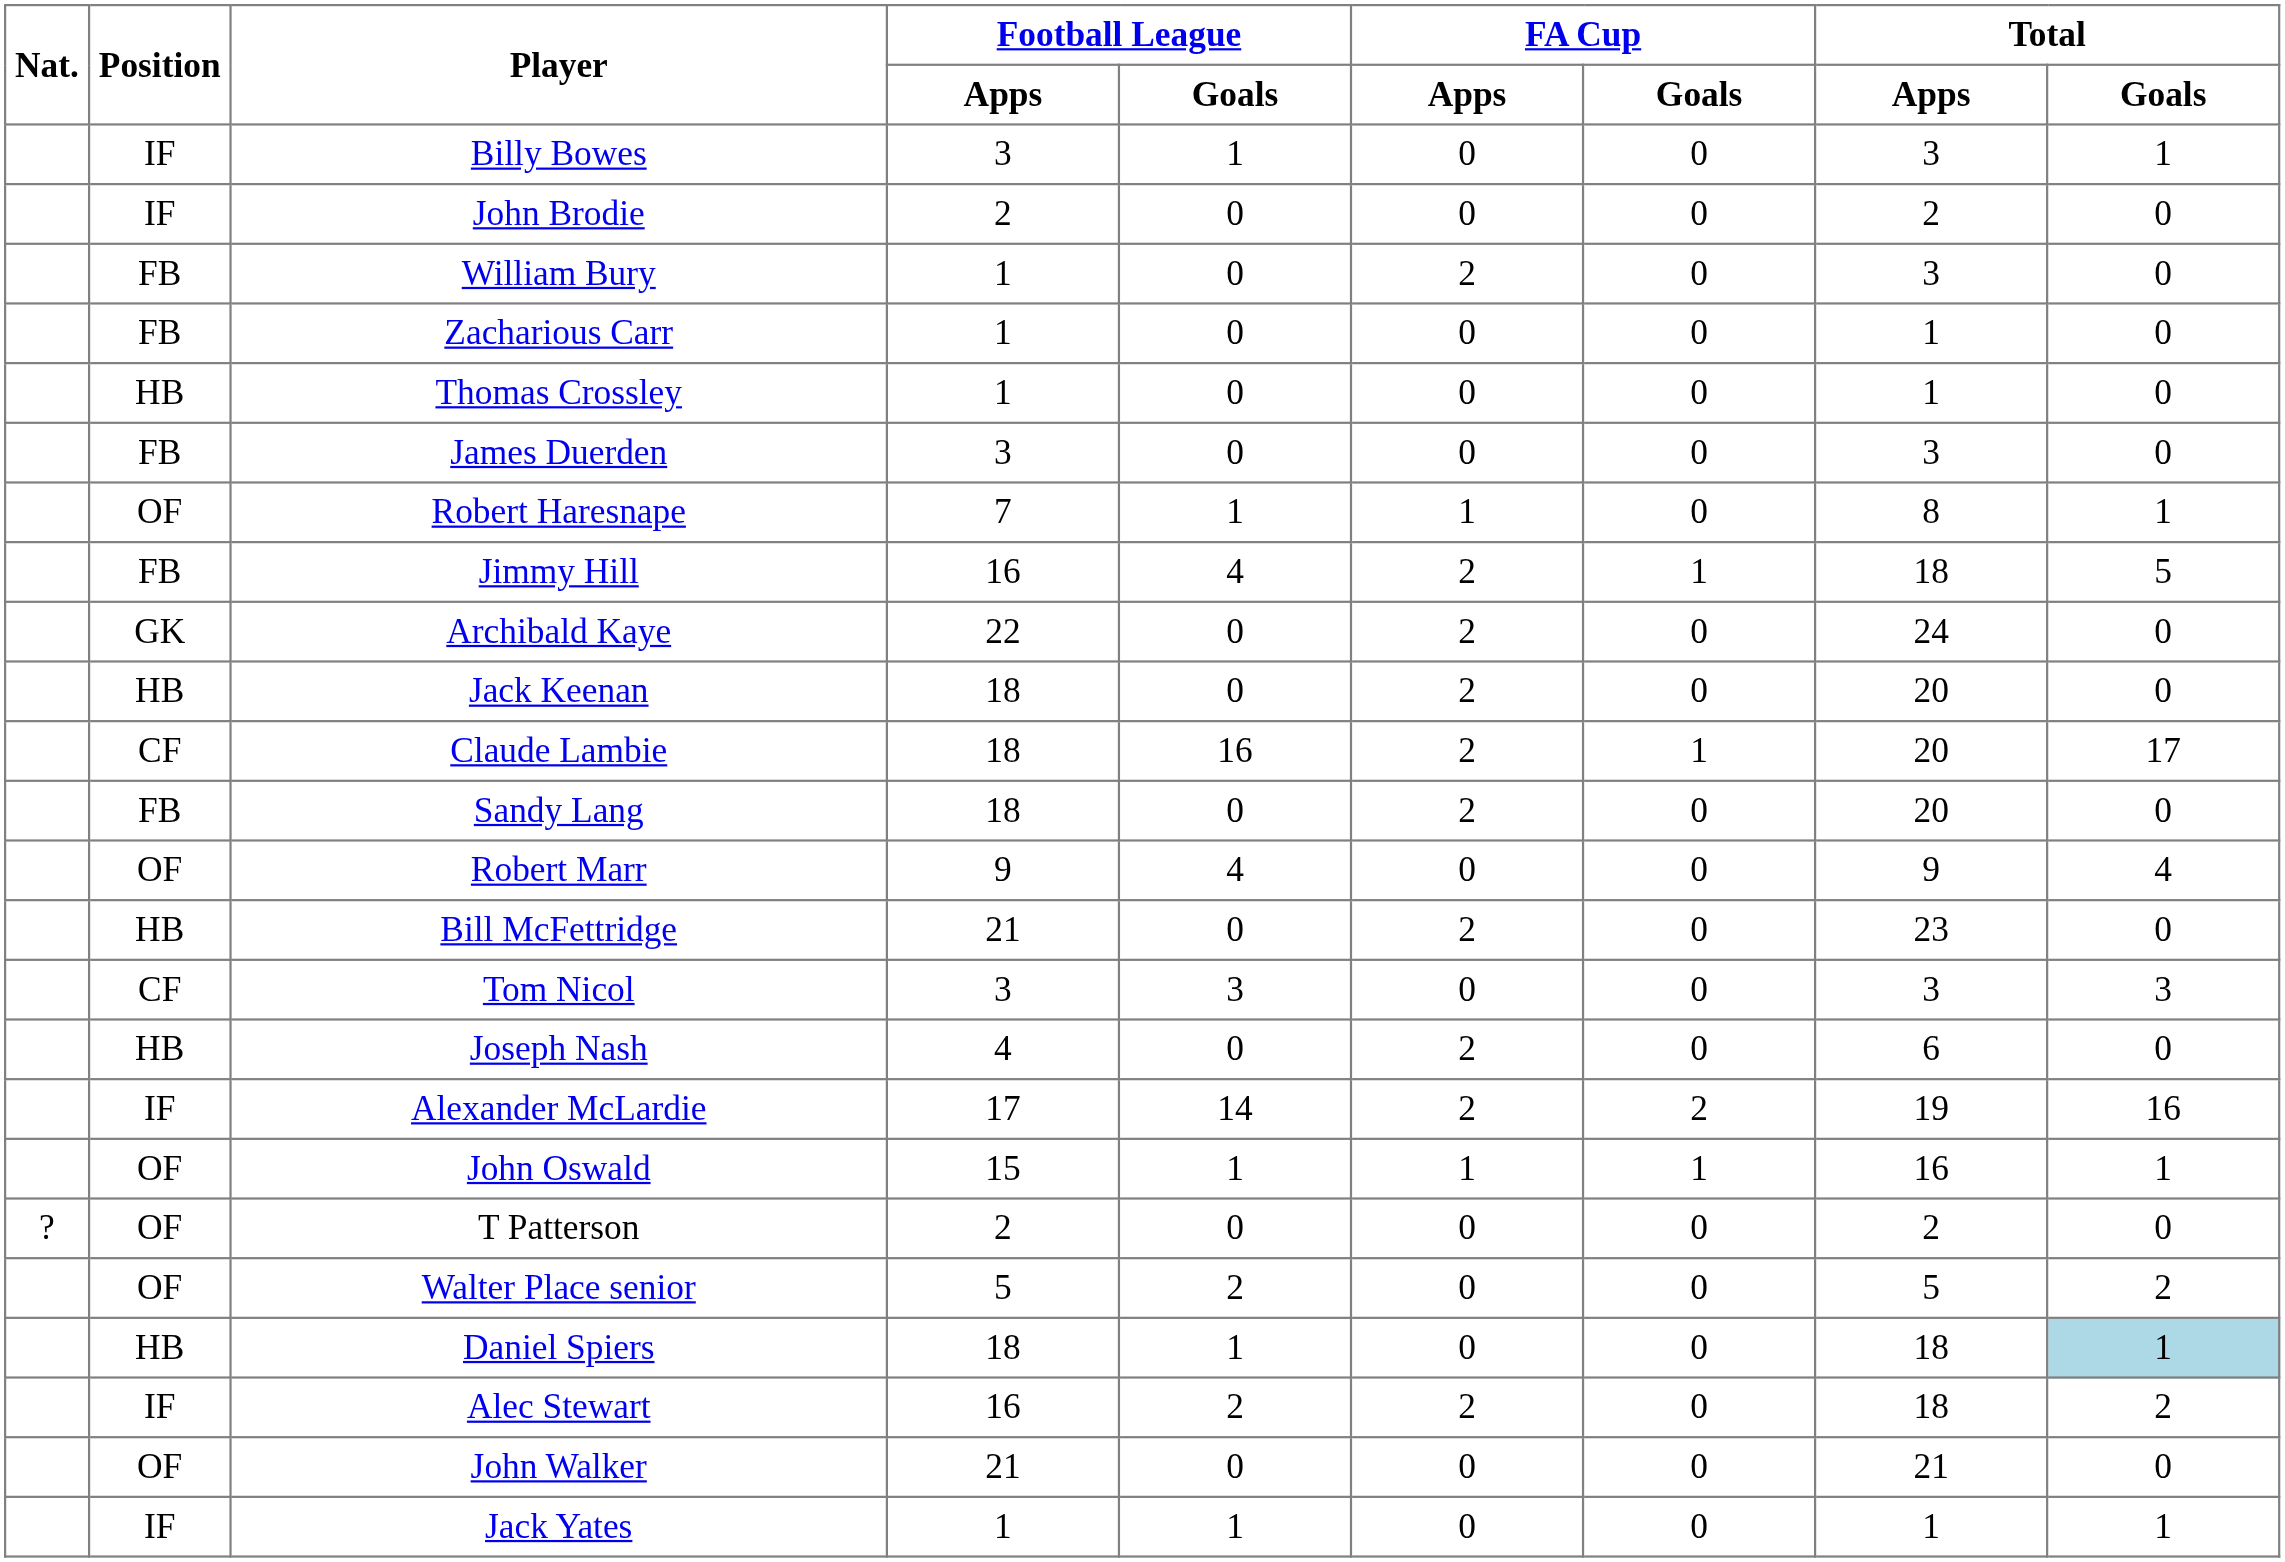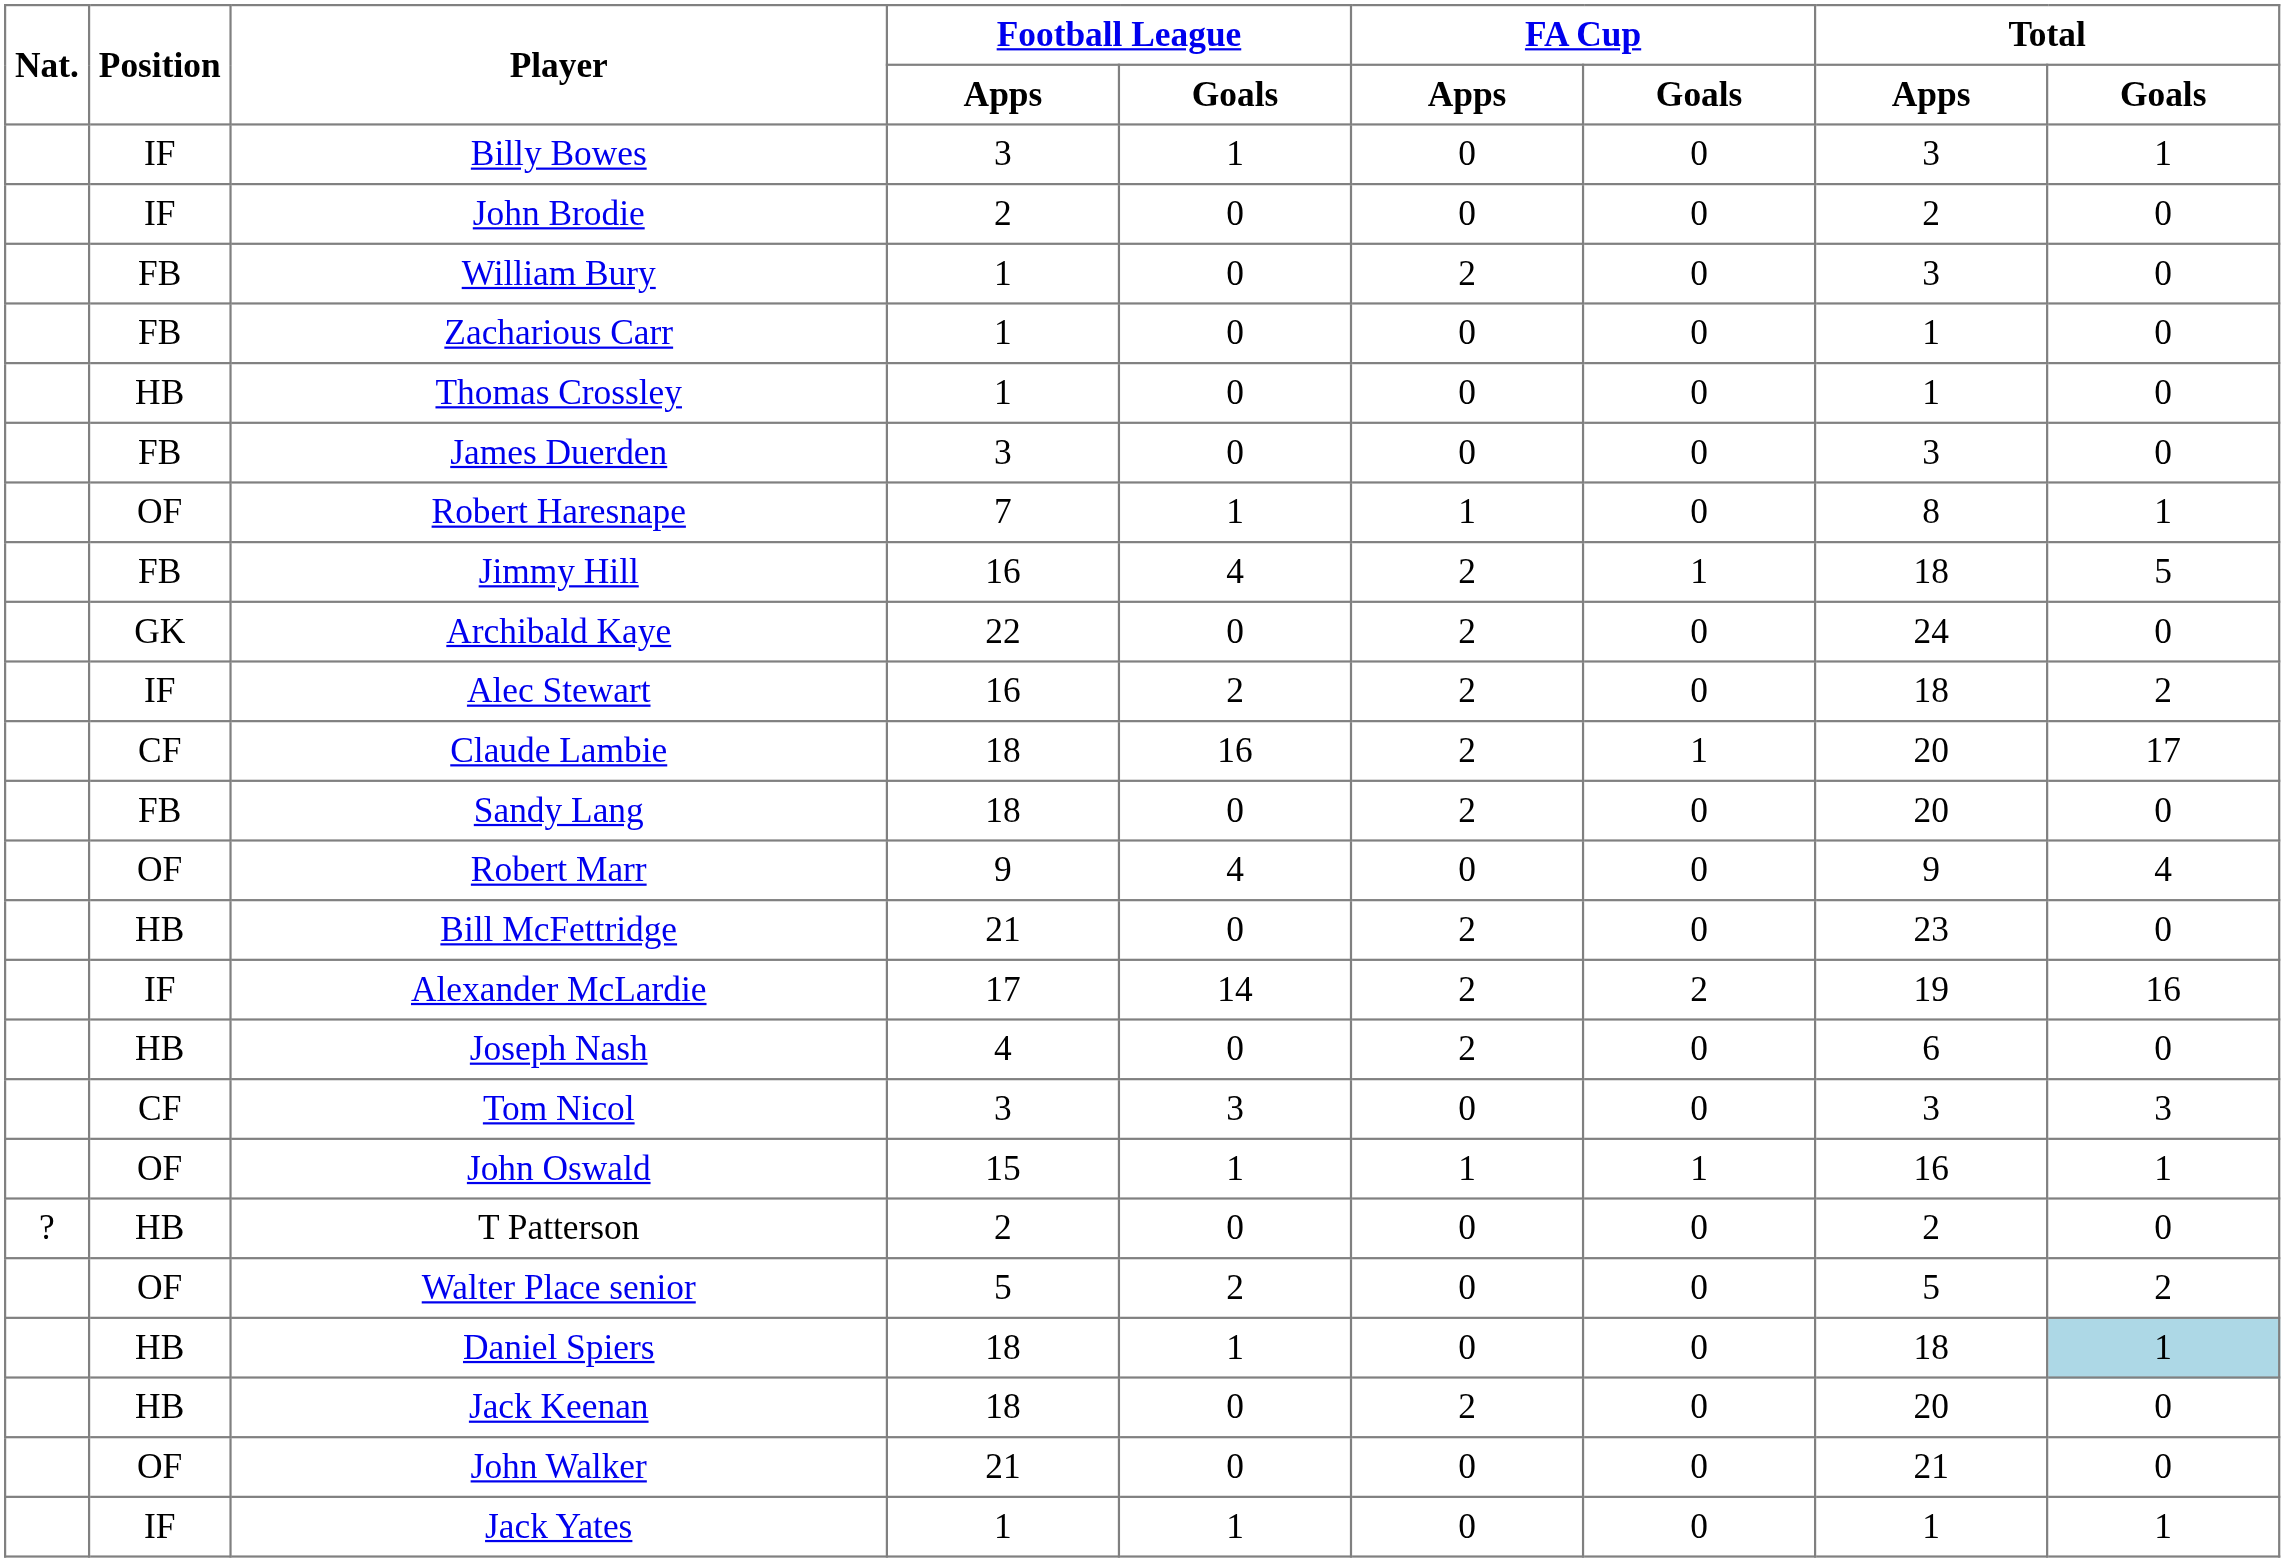rows swapped: Jack Keenan <-> Alec Stewart
rows swapped: Alexander McLardie <-> Tom Nicol
T Patterson | Position: OF -> HB
